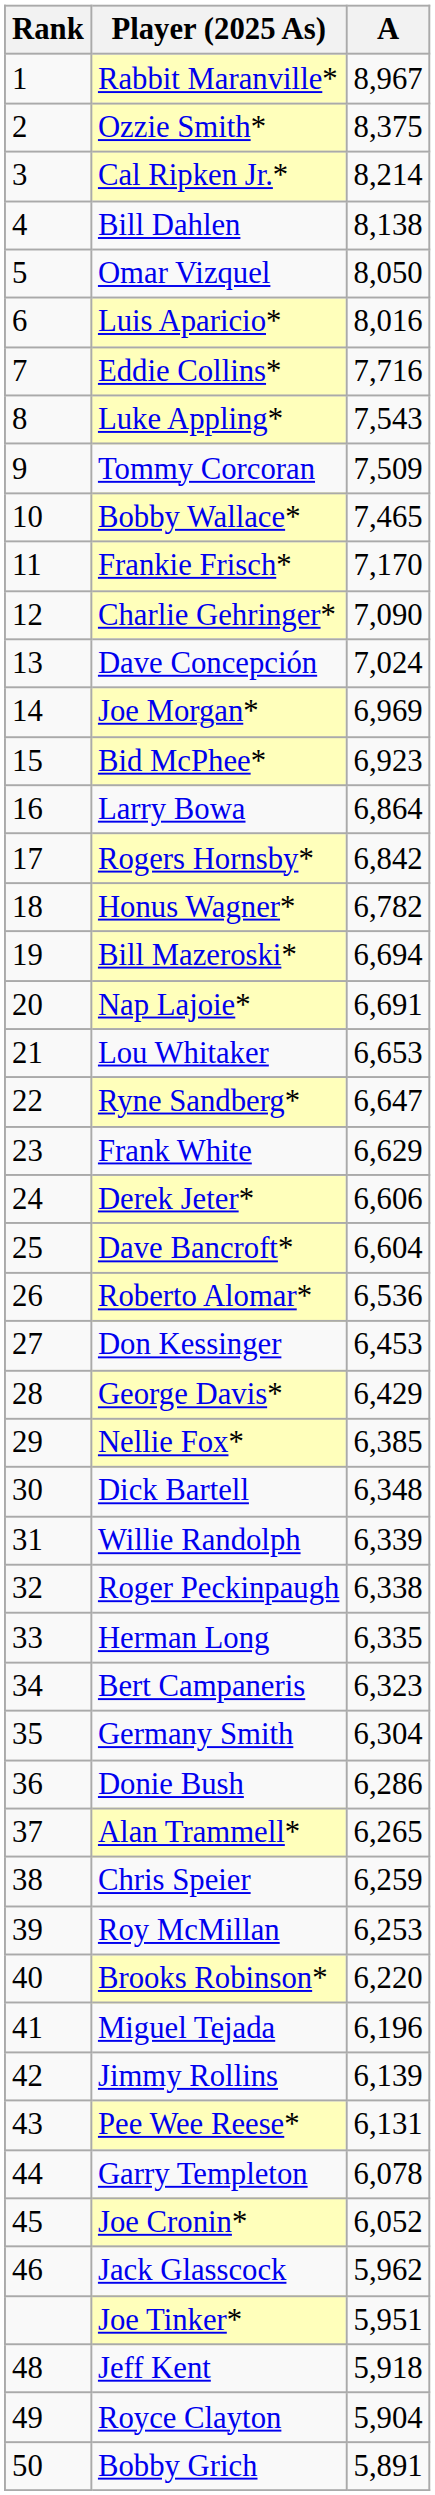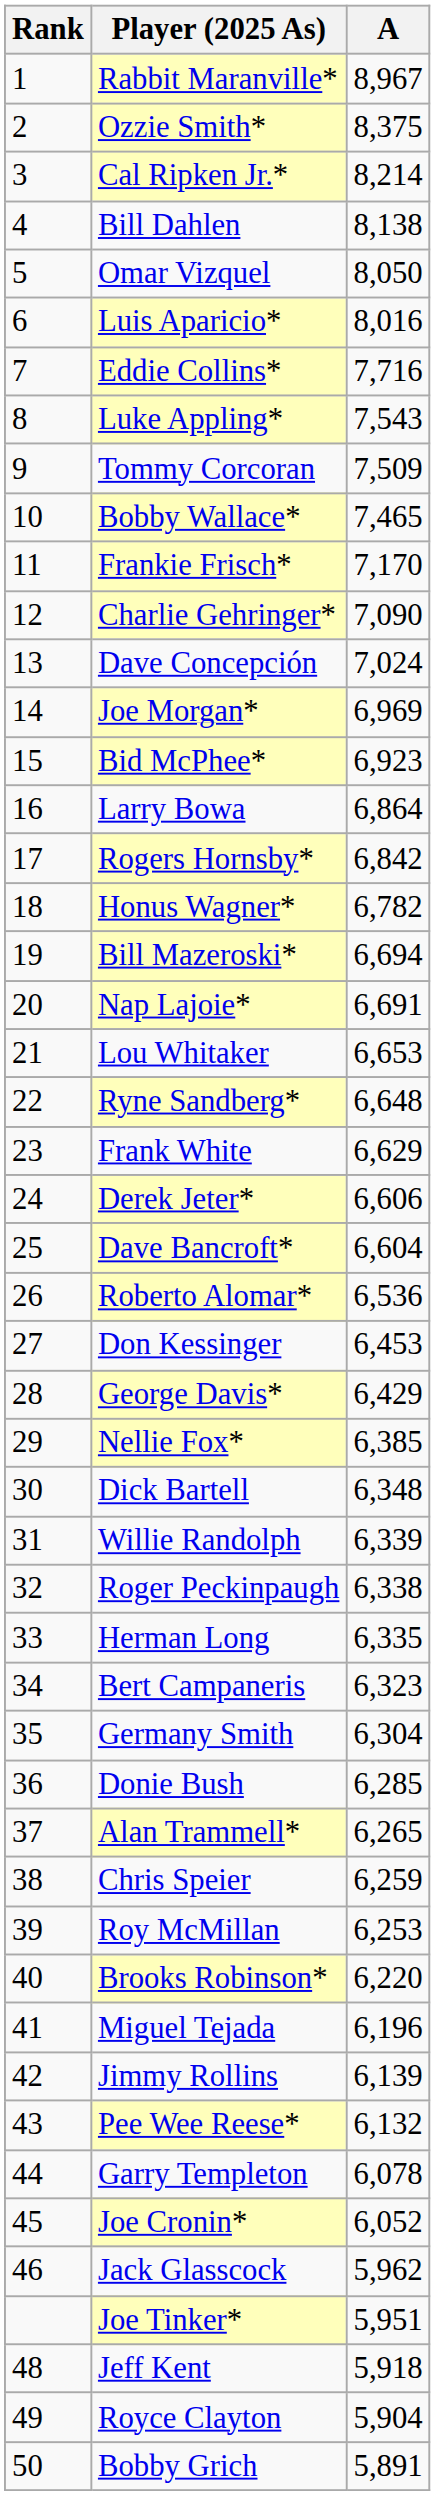Ryne Sandberg* | A: 6,647 -> 6,648
Donie Bush | A: 6,286 -> 6,285
Pee Wee Reese* | A: 6,131 -> 6,132
